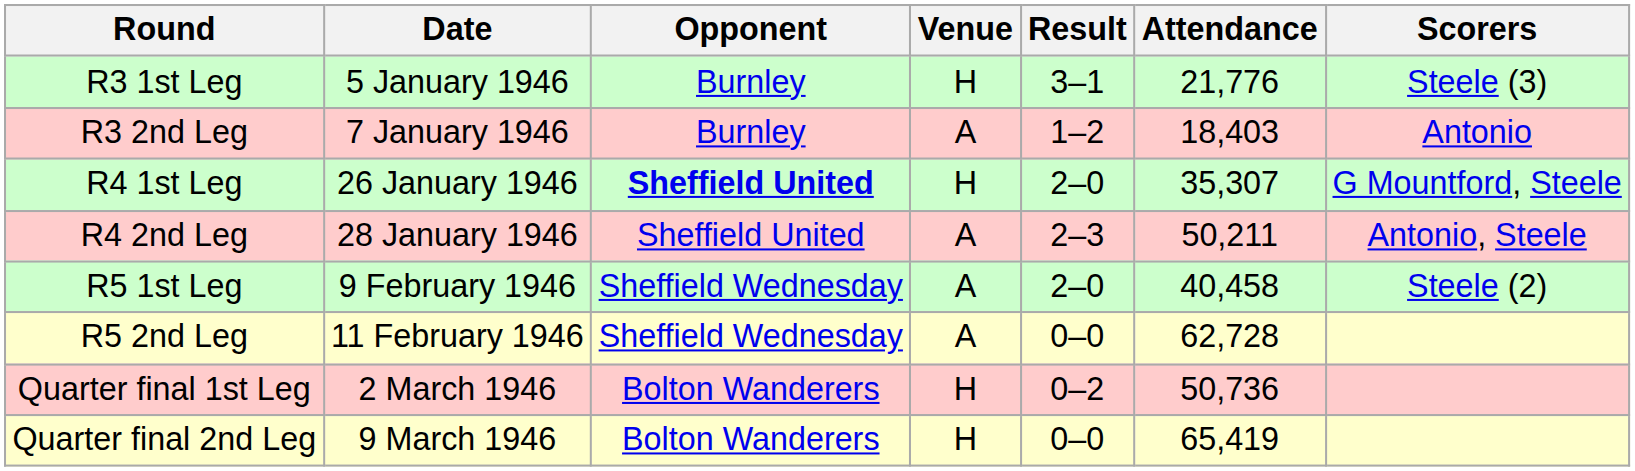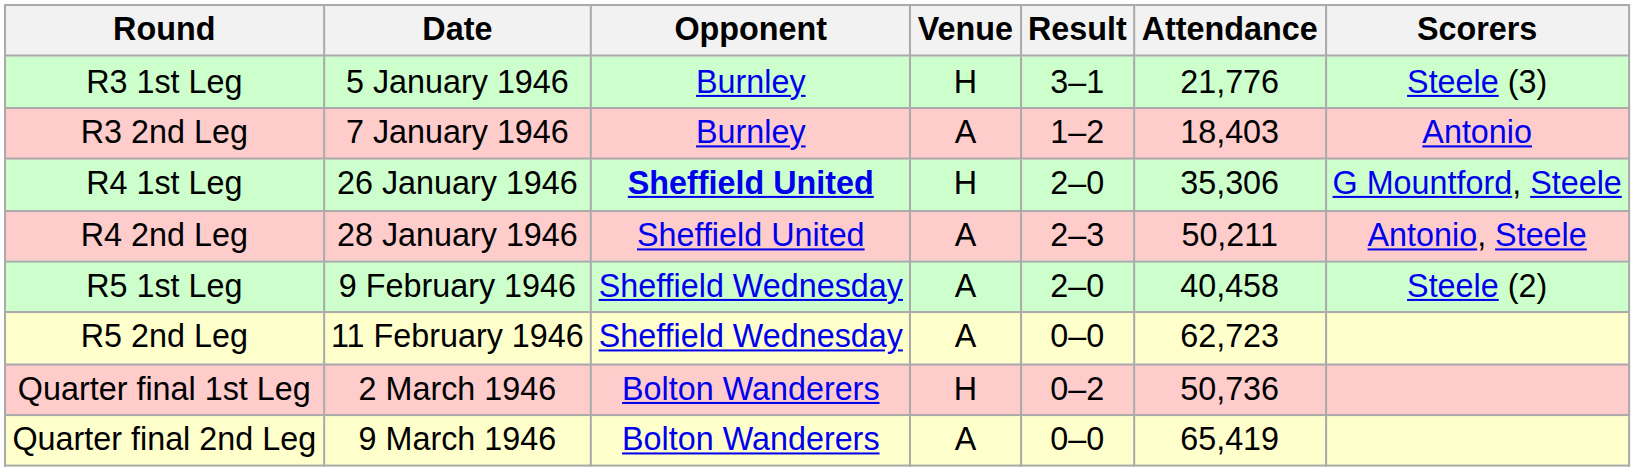R4 1st Leg | Attendance: 35,307 -> 35,306
R5 2nd Leg | Attendance: 62,728 -> 62,723
Quarter final 2nd Leg | Venue: H -> A
